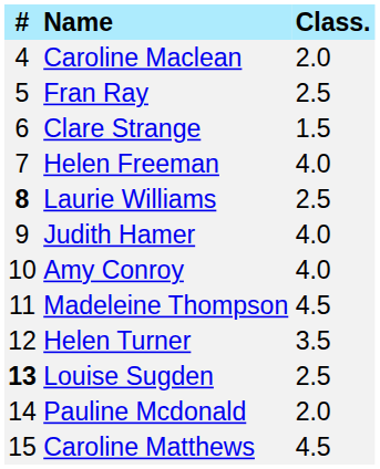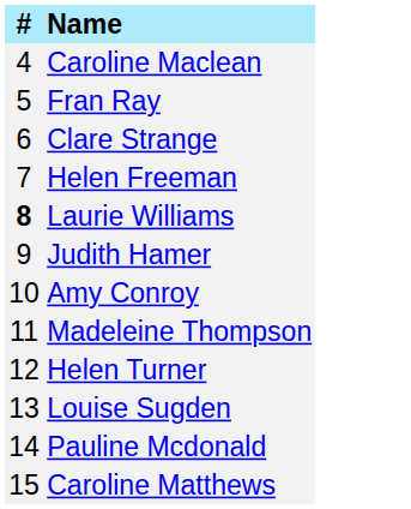- column: Class. | 2.0 | 2.5 | 1.5 | 4.0 | 2.5 | 4.0 | 4.0 | 4.5 | 3.5 | 2.5 | 2.0 | 4.5
Louise Sugden | #: bold -> normal
